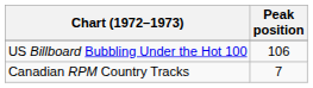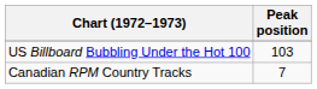US Billboard Bubbling Under the Hot 100 | Peak position: 106 -> 103
